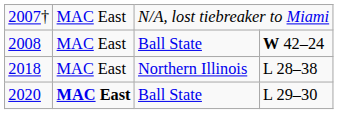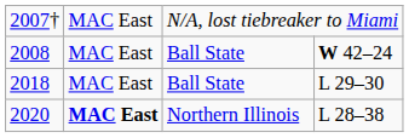2018 | column 3: Northern Illinois -> Ball State
2018 | column 4: L 28–38 -> L 29–30
2020 | column 3: Ball State -> Northern Illinois
2020 | column 4: L 29–30 -> L 28–38
